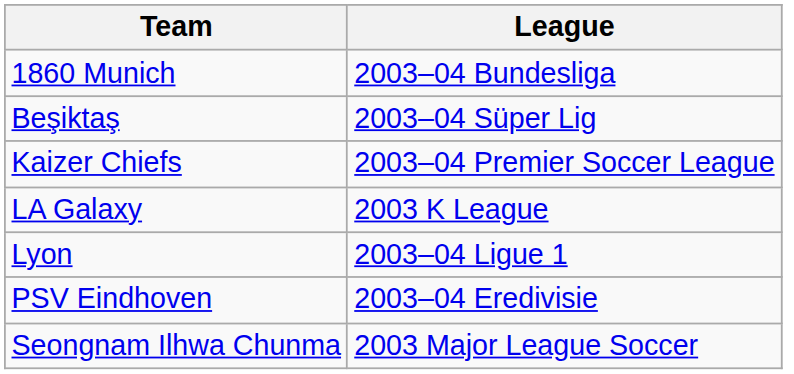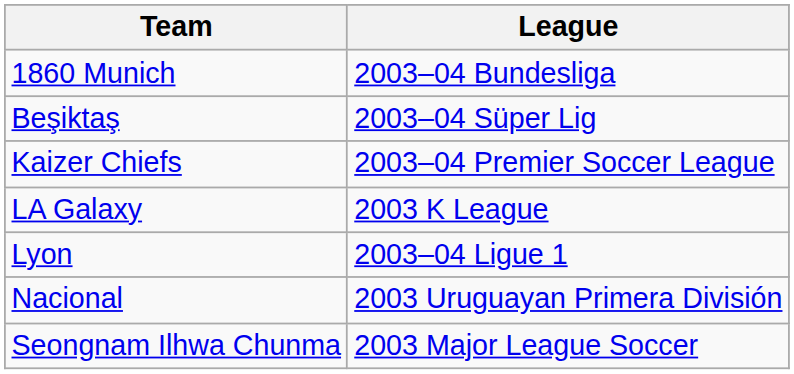+ row: Nacional | 2003 Uruguayan Primera División
- row: PSV Eindhoven | 2003–04 Eredivisie
